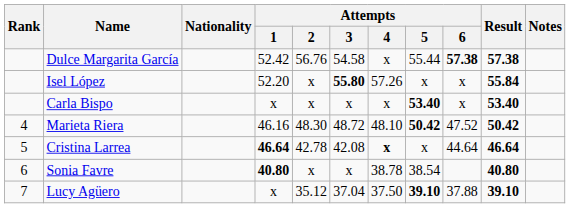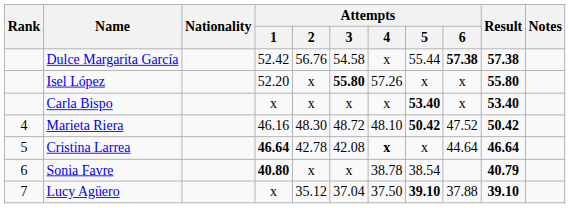Isel López | Result: 55.84 -> 55.80
Sonia Favre | Result: 40.80 -> 40.79
